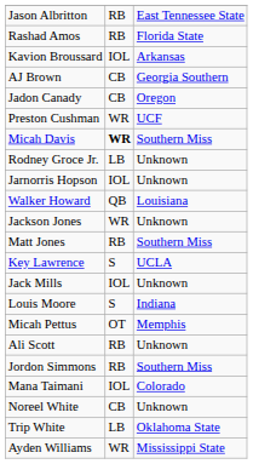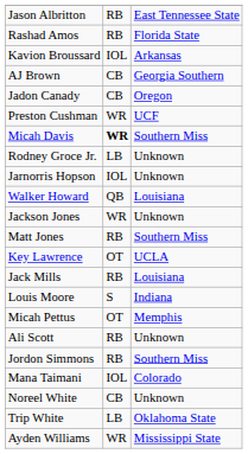Key Lawrence | column 2: S -> OT
Jack Mills | column 2: IOL -> RB
Jack Mills | column 3: Unknown -> Louisiana
